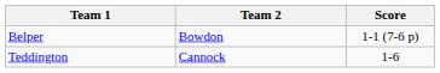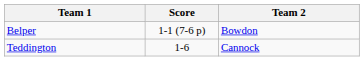columns swapped: Team 2 <-> Score
